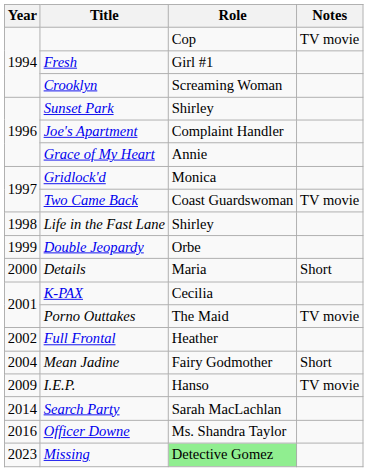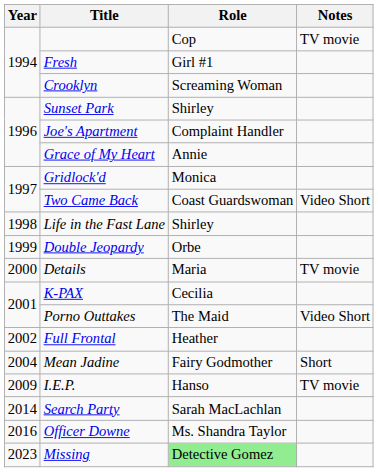Two Came Back | Notes: TV movie -> Video Short
Details | Notes: Short -> TV movie
Porno Outtakes | Notes: TV movie -> Video Short
